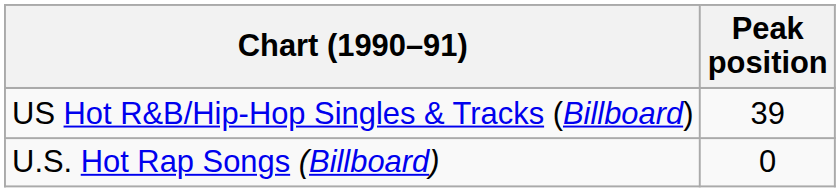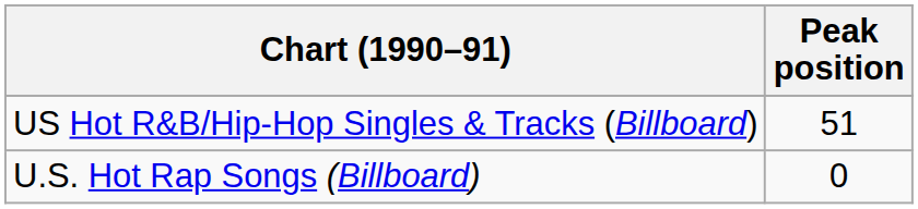US Hot R&B/Hip-Hop Singles & Tracks (Billboard) | Peak position: 39 -> 51
